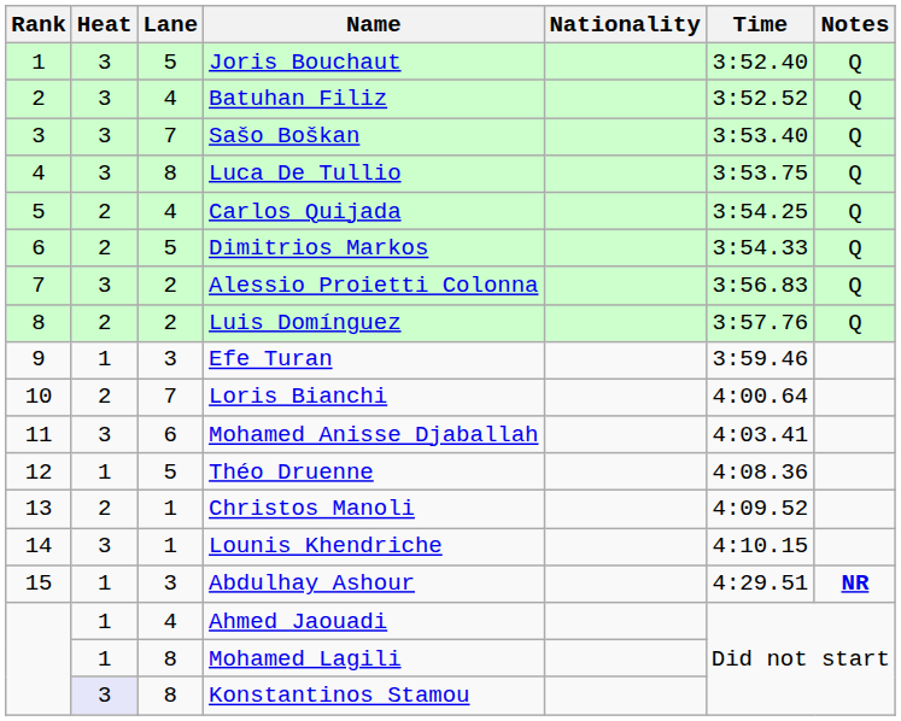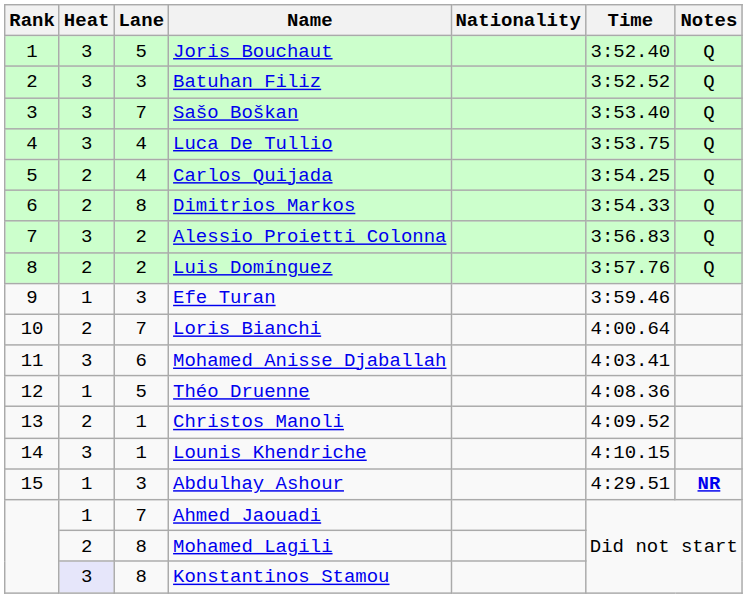Batuhan Filiz | Lane: 4 -> 3
Luca De Tullio | Lane: 8 -> 4
Dimitrios Markos | Lane: 5 -> 8
Ahmed Jaouadi | Lane: 4 -> 7
Mohamed Lagili | Heat: 1 -> 2
